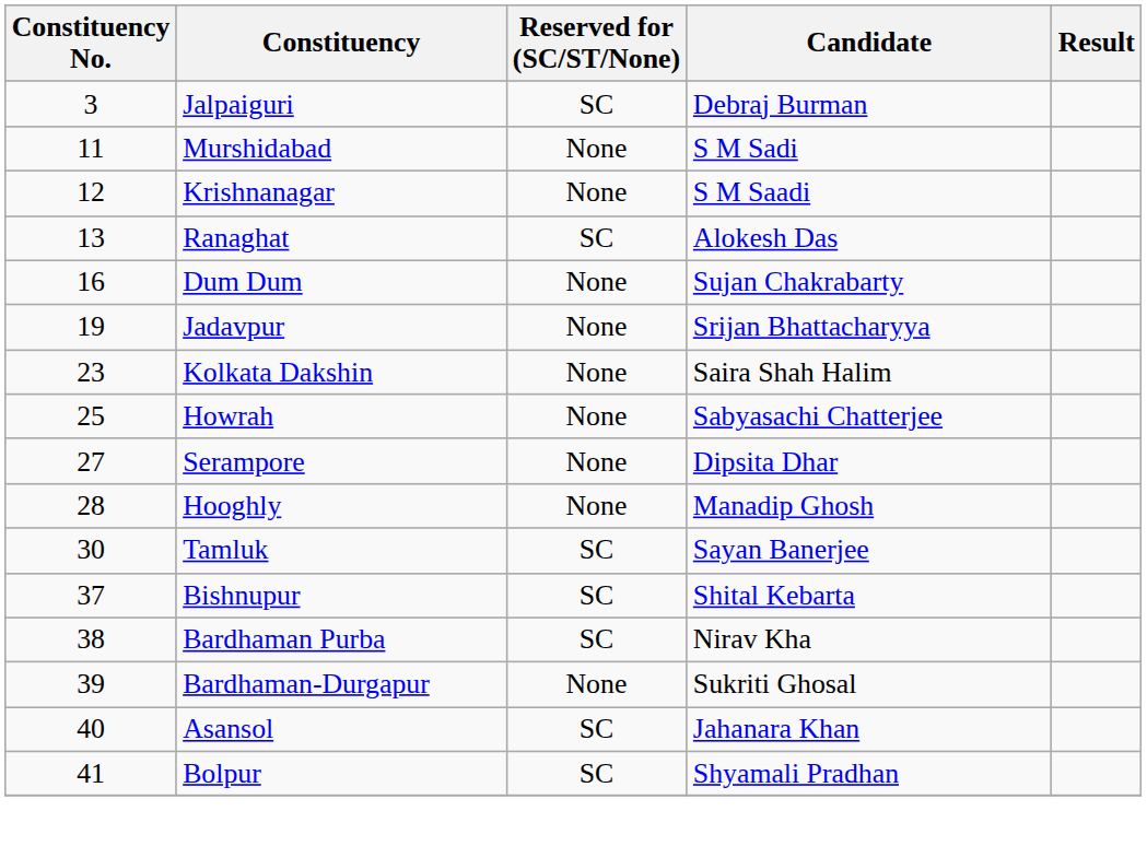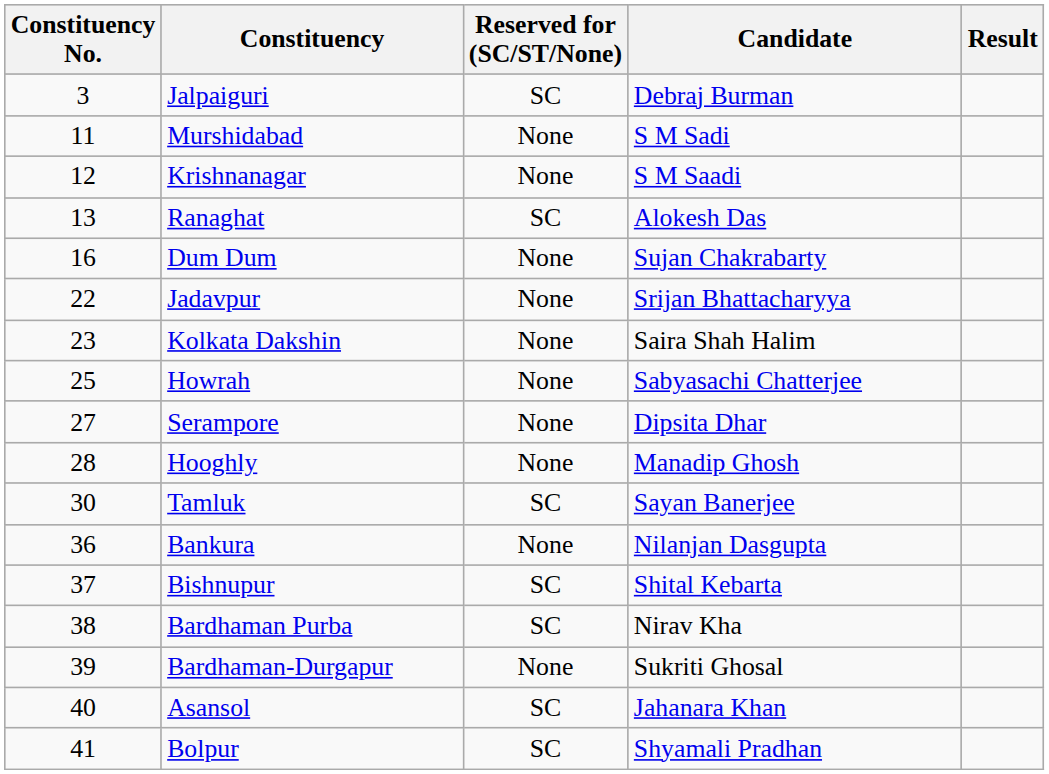Jadavpur | Constituency No.: 19 -> 22
+ row: 36 | Bankura | None | Nilanjan Dasgupta
